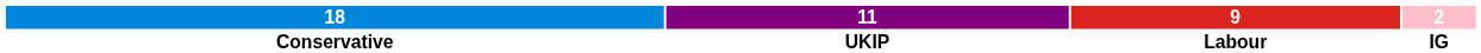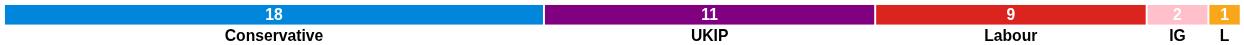+ column: 1 | L
